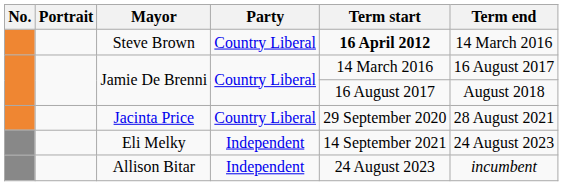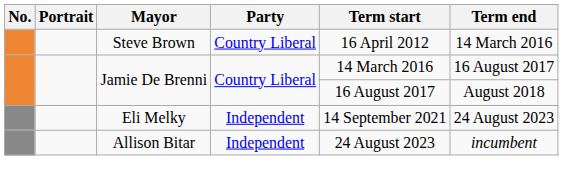Steve Brown | Term start: bold -> normal
- row: Jacinta Price | Country Liberal | 29 September 2020 | 28 August 2021
